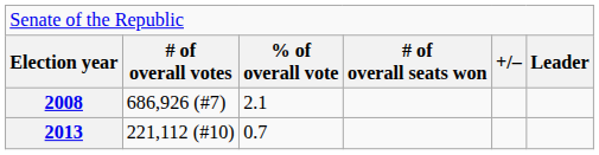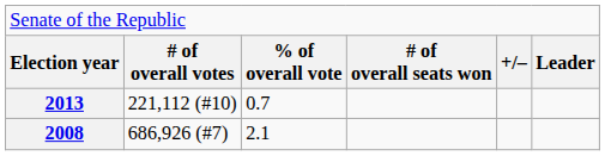rows swapped: 2008 <-> 2013
